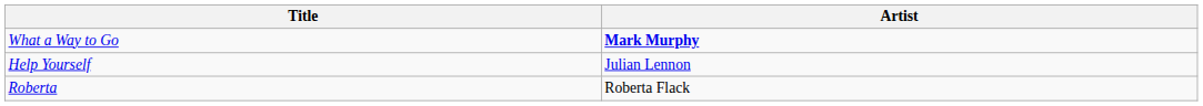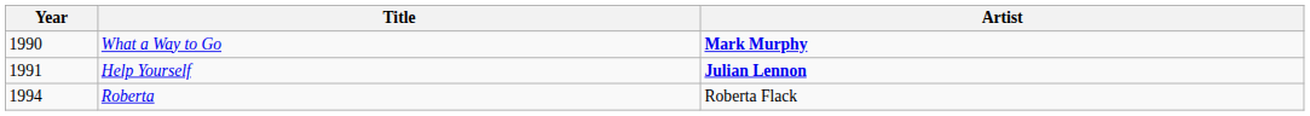+ column: Year | 1990 | 1991 | 1994
Help Yourself | Artist: normal -> bold
